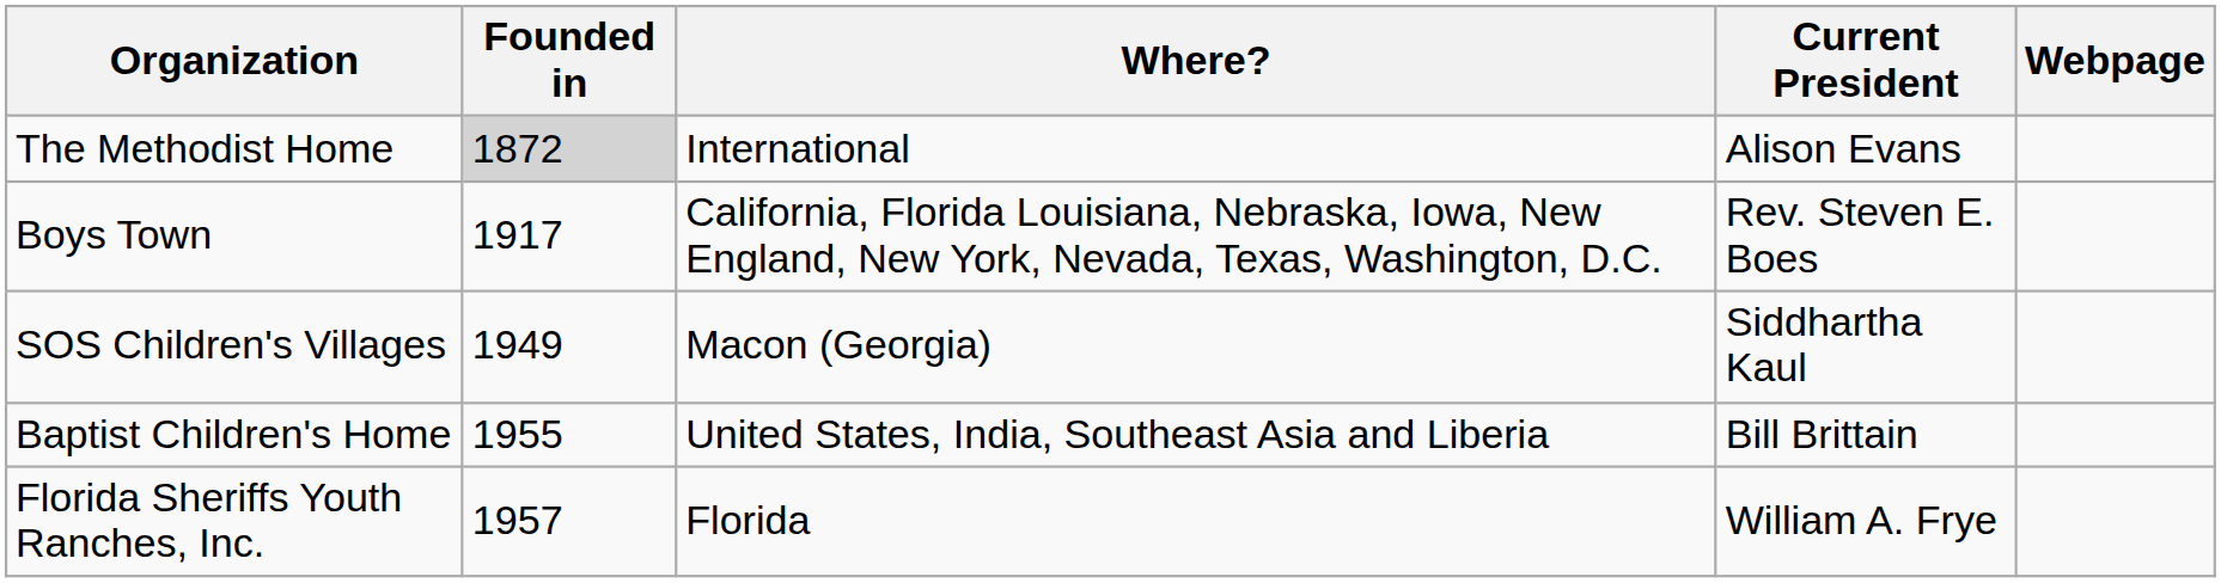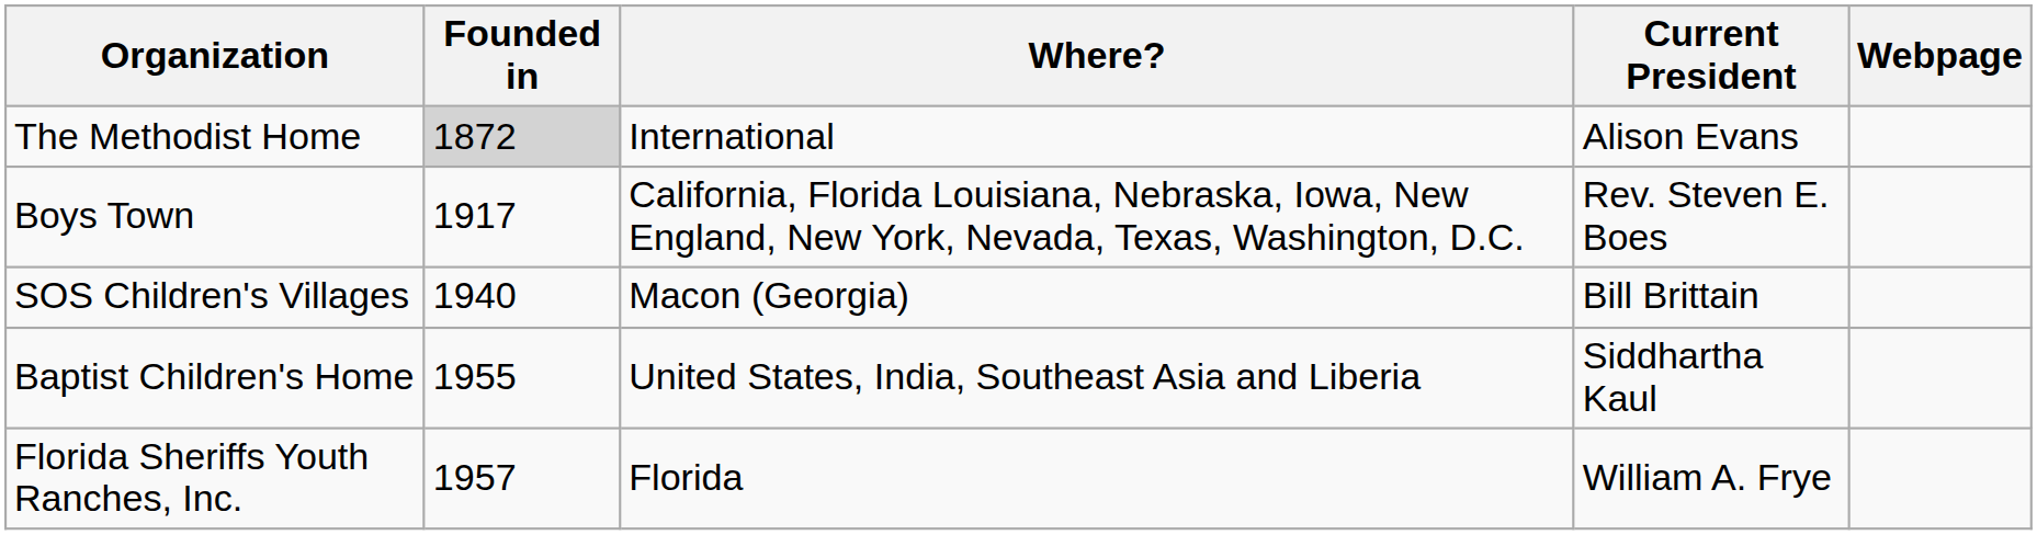SOS Children's Villages | Founded in: 1949 -> 1940
SOS Children's Villages | Current President: Siddhartha Kaul -> Bill Brittain
Baptist Children's Home | Current President: Bill Brittain -> Siddhartha Kaul
